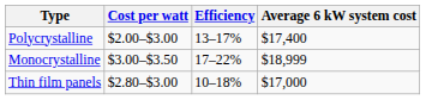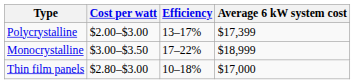Polycrystalline | Average 6 kW system cost: $17,400 -> $17,399
